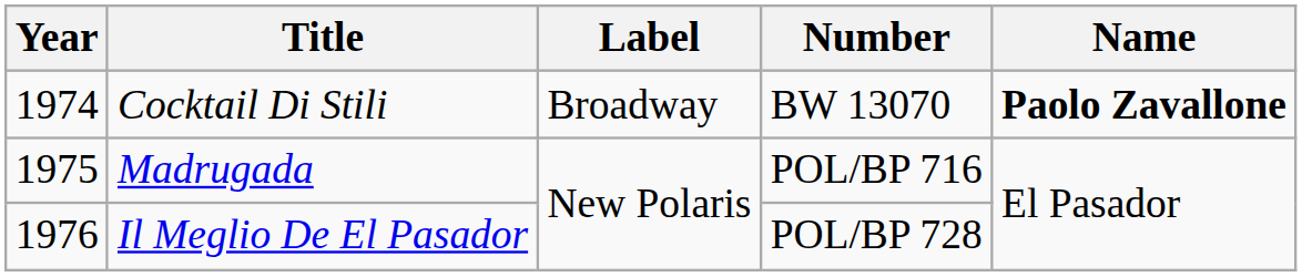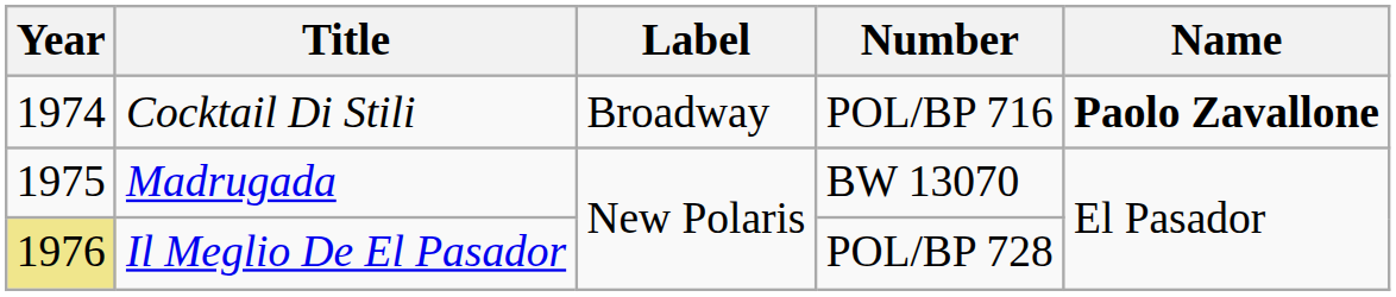Cocktail Di Stili | Number: BW 13070 -> POL/BP 716
Madrugada | Number: POL/BP 716 -> BW 13070
Il Meglio De El Pasador | Year: no background -> khaki background
